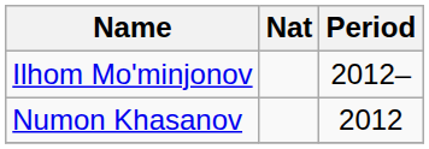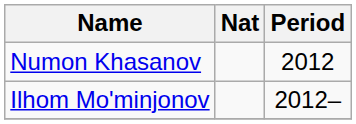rows swapped: Numon Khasanov <-> Ilhom Mo'minjonov
